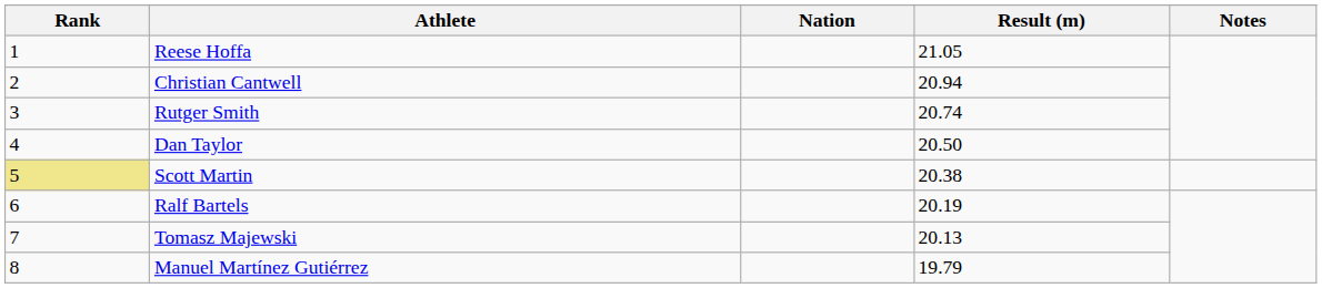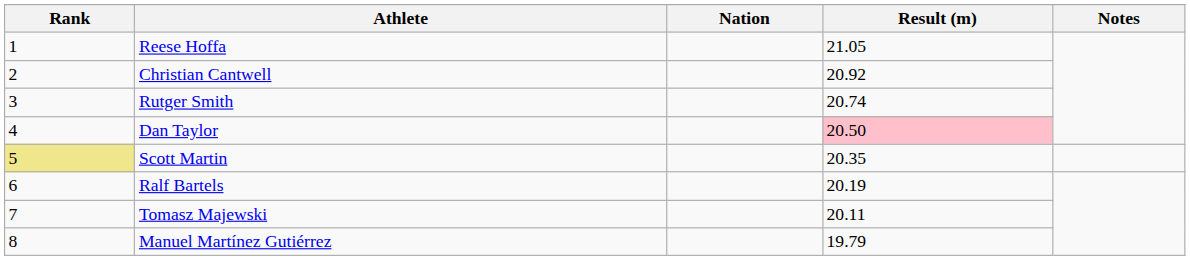Christian Cantwell | Result (m): 20.94 -> 20.92
Dan Taylor | Result (m): no background -> pink background
Scott Martin | Result (m): 20.38 -> 20.35
Tomasz Majewski | Result (m): 20.13 -> 20.11
